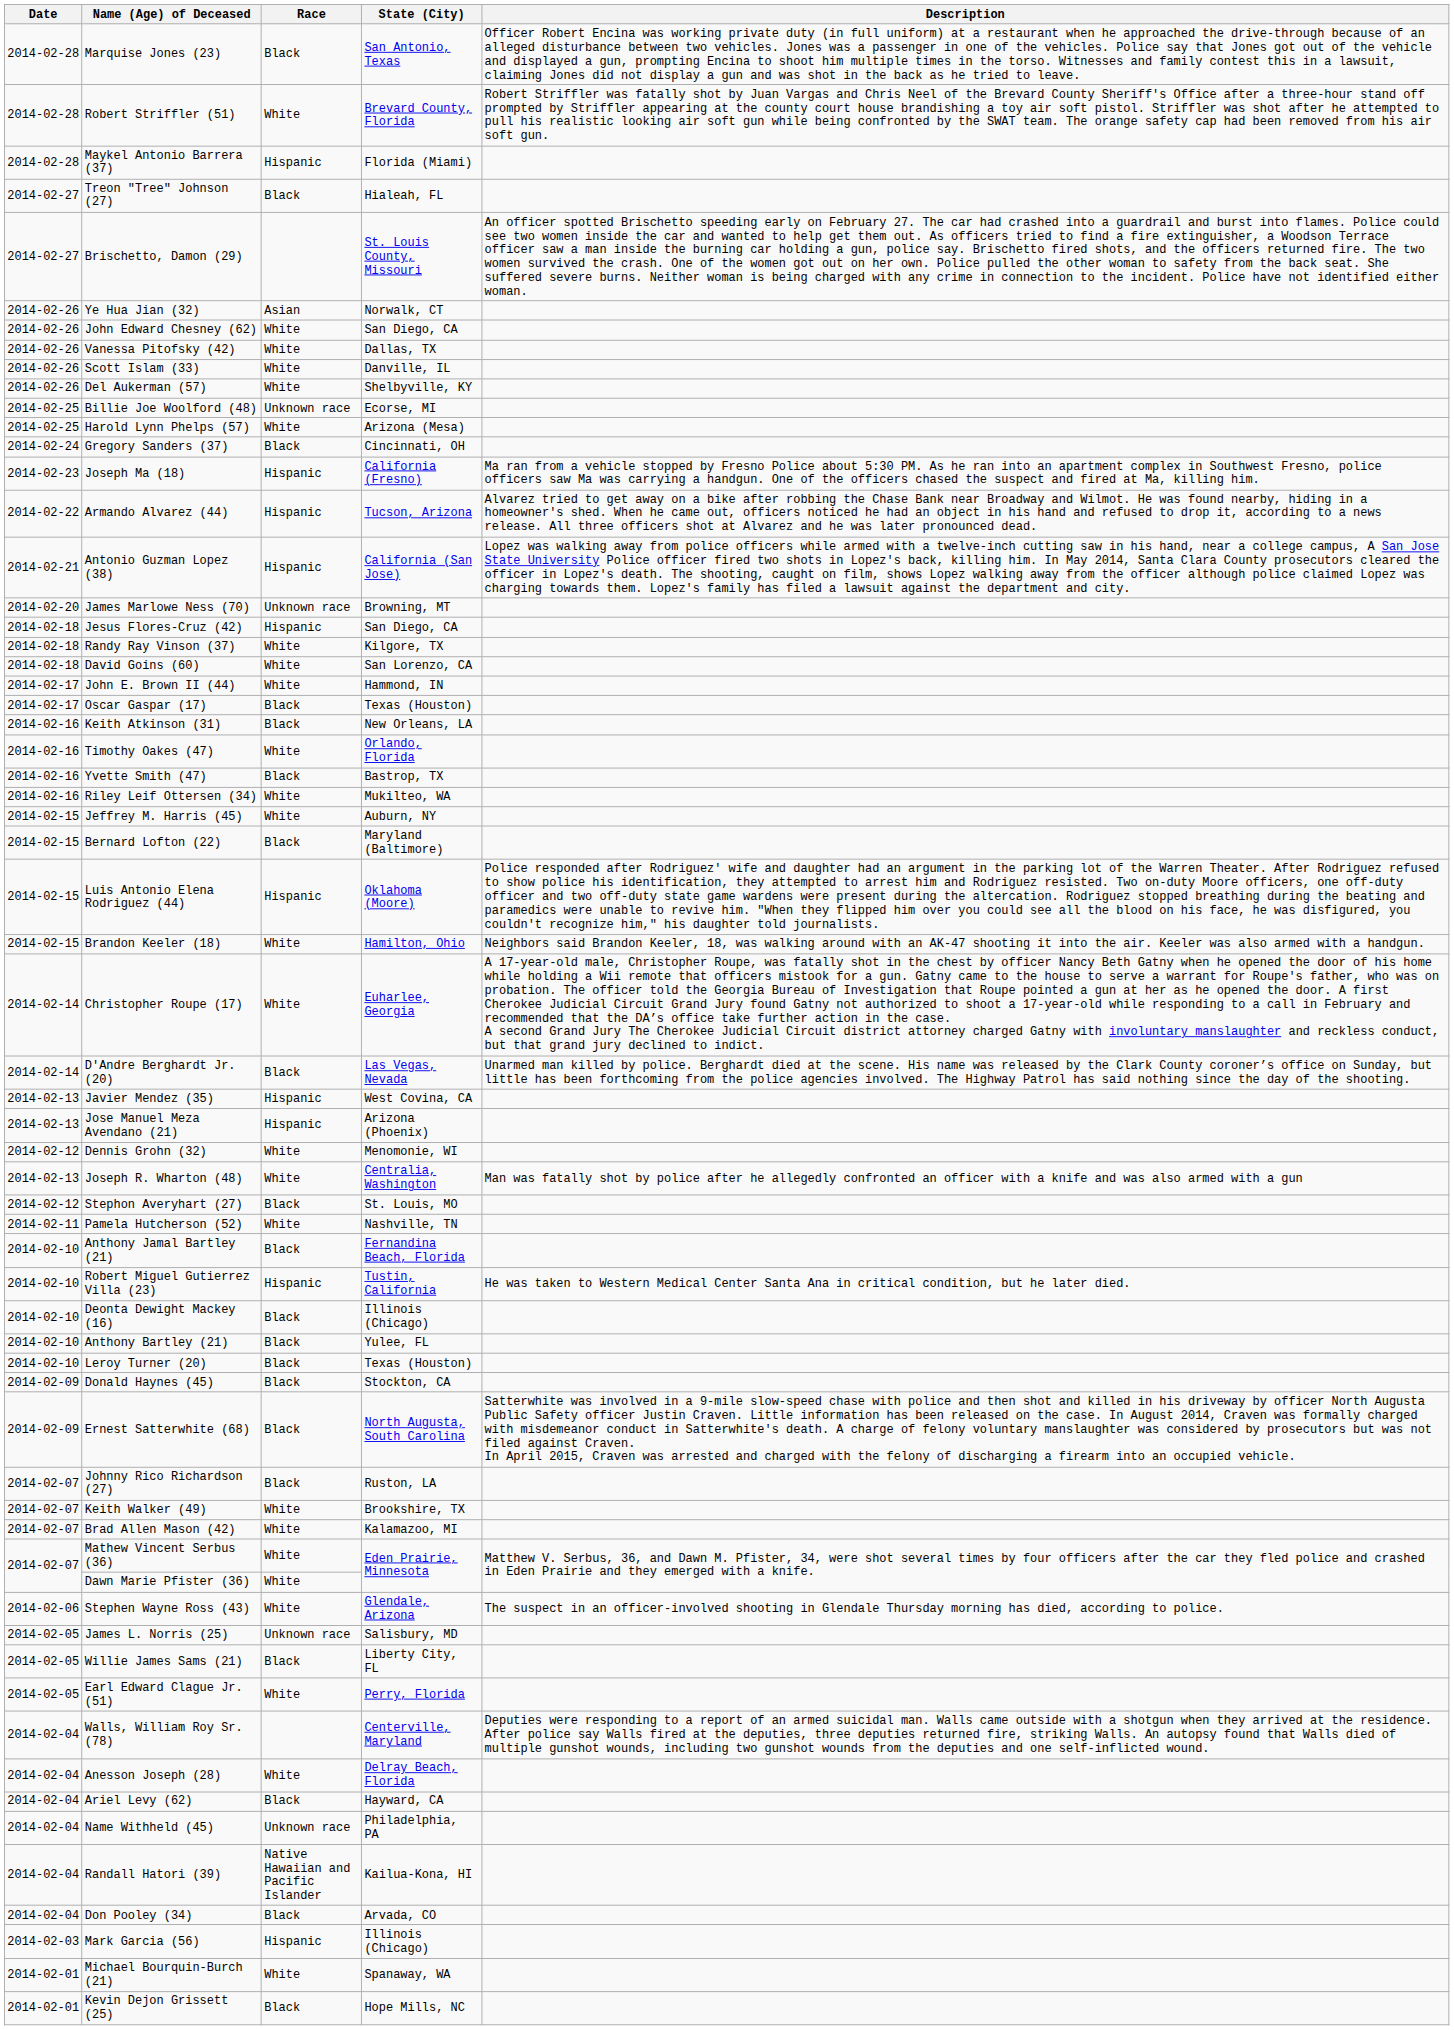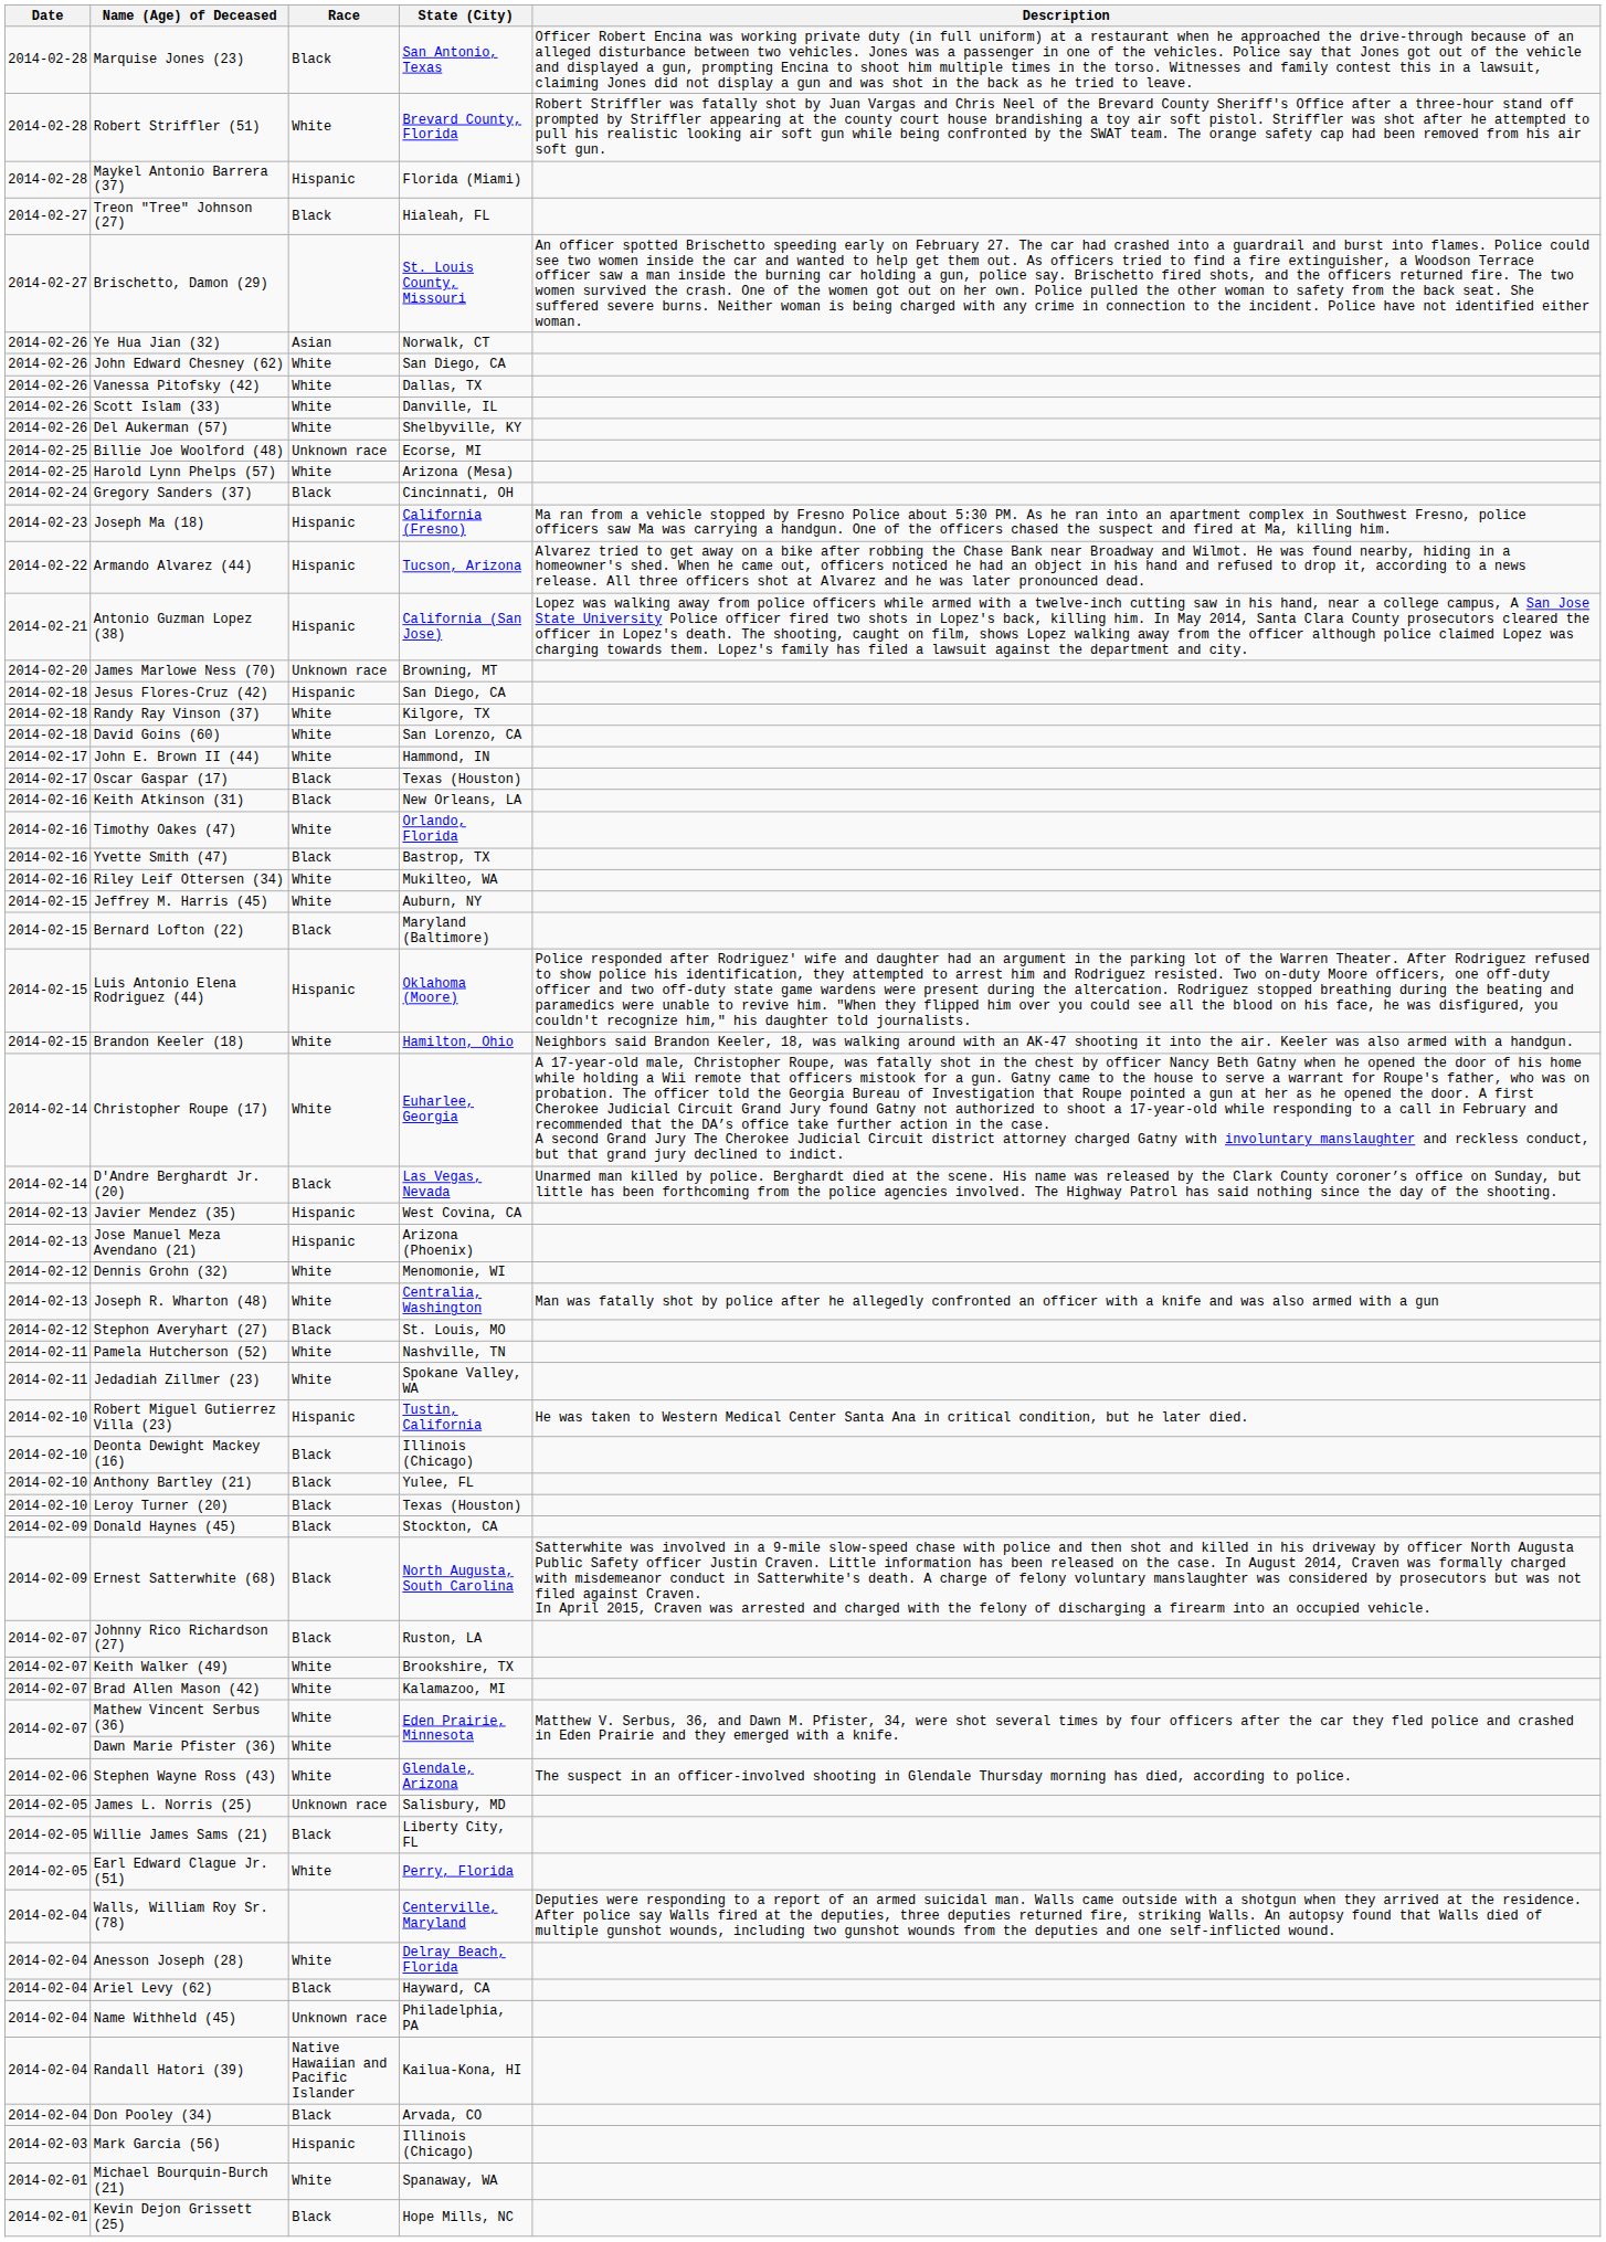+ row: 2014-02-11 | Jedadiah Zillmer (23) | White | Spokane Valley, WA
- row: 2014-02-10 | Anthony Jamal Bartley (21) | Black | Fernandina Beach, Florida
